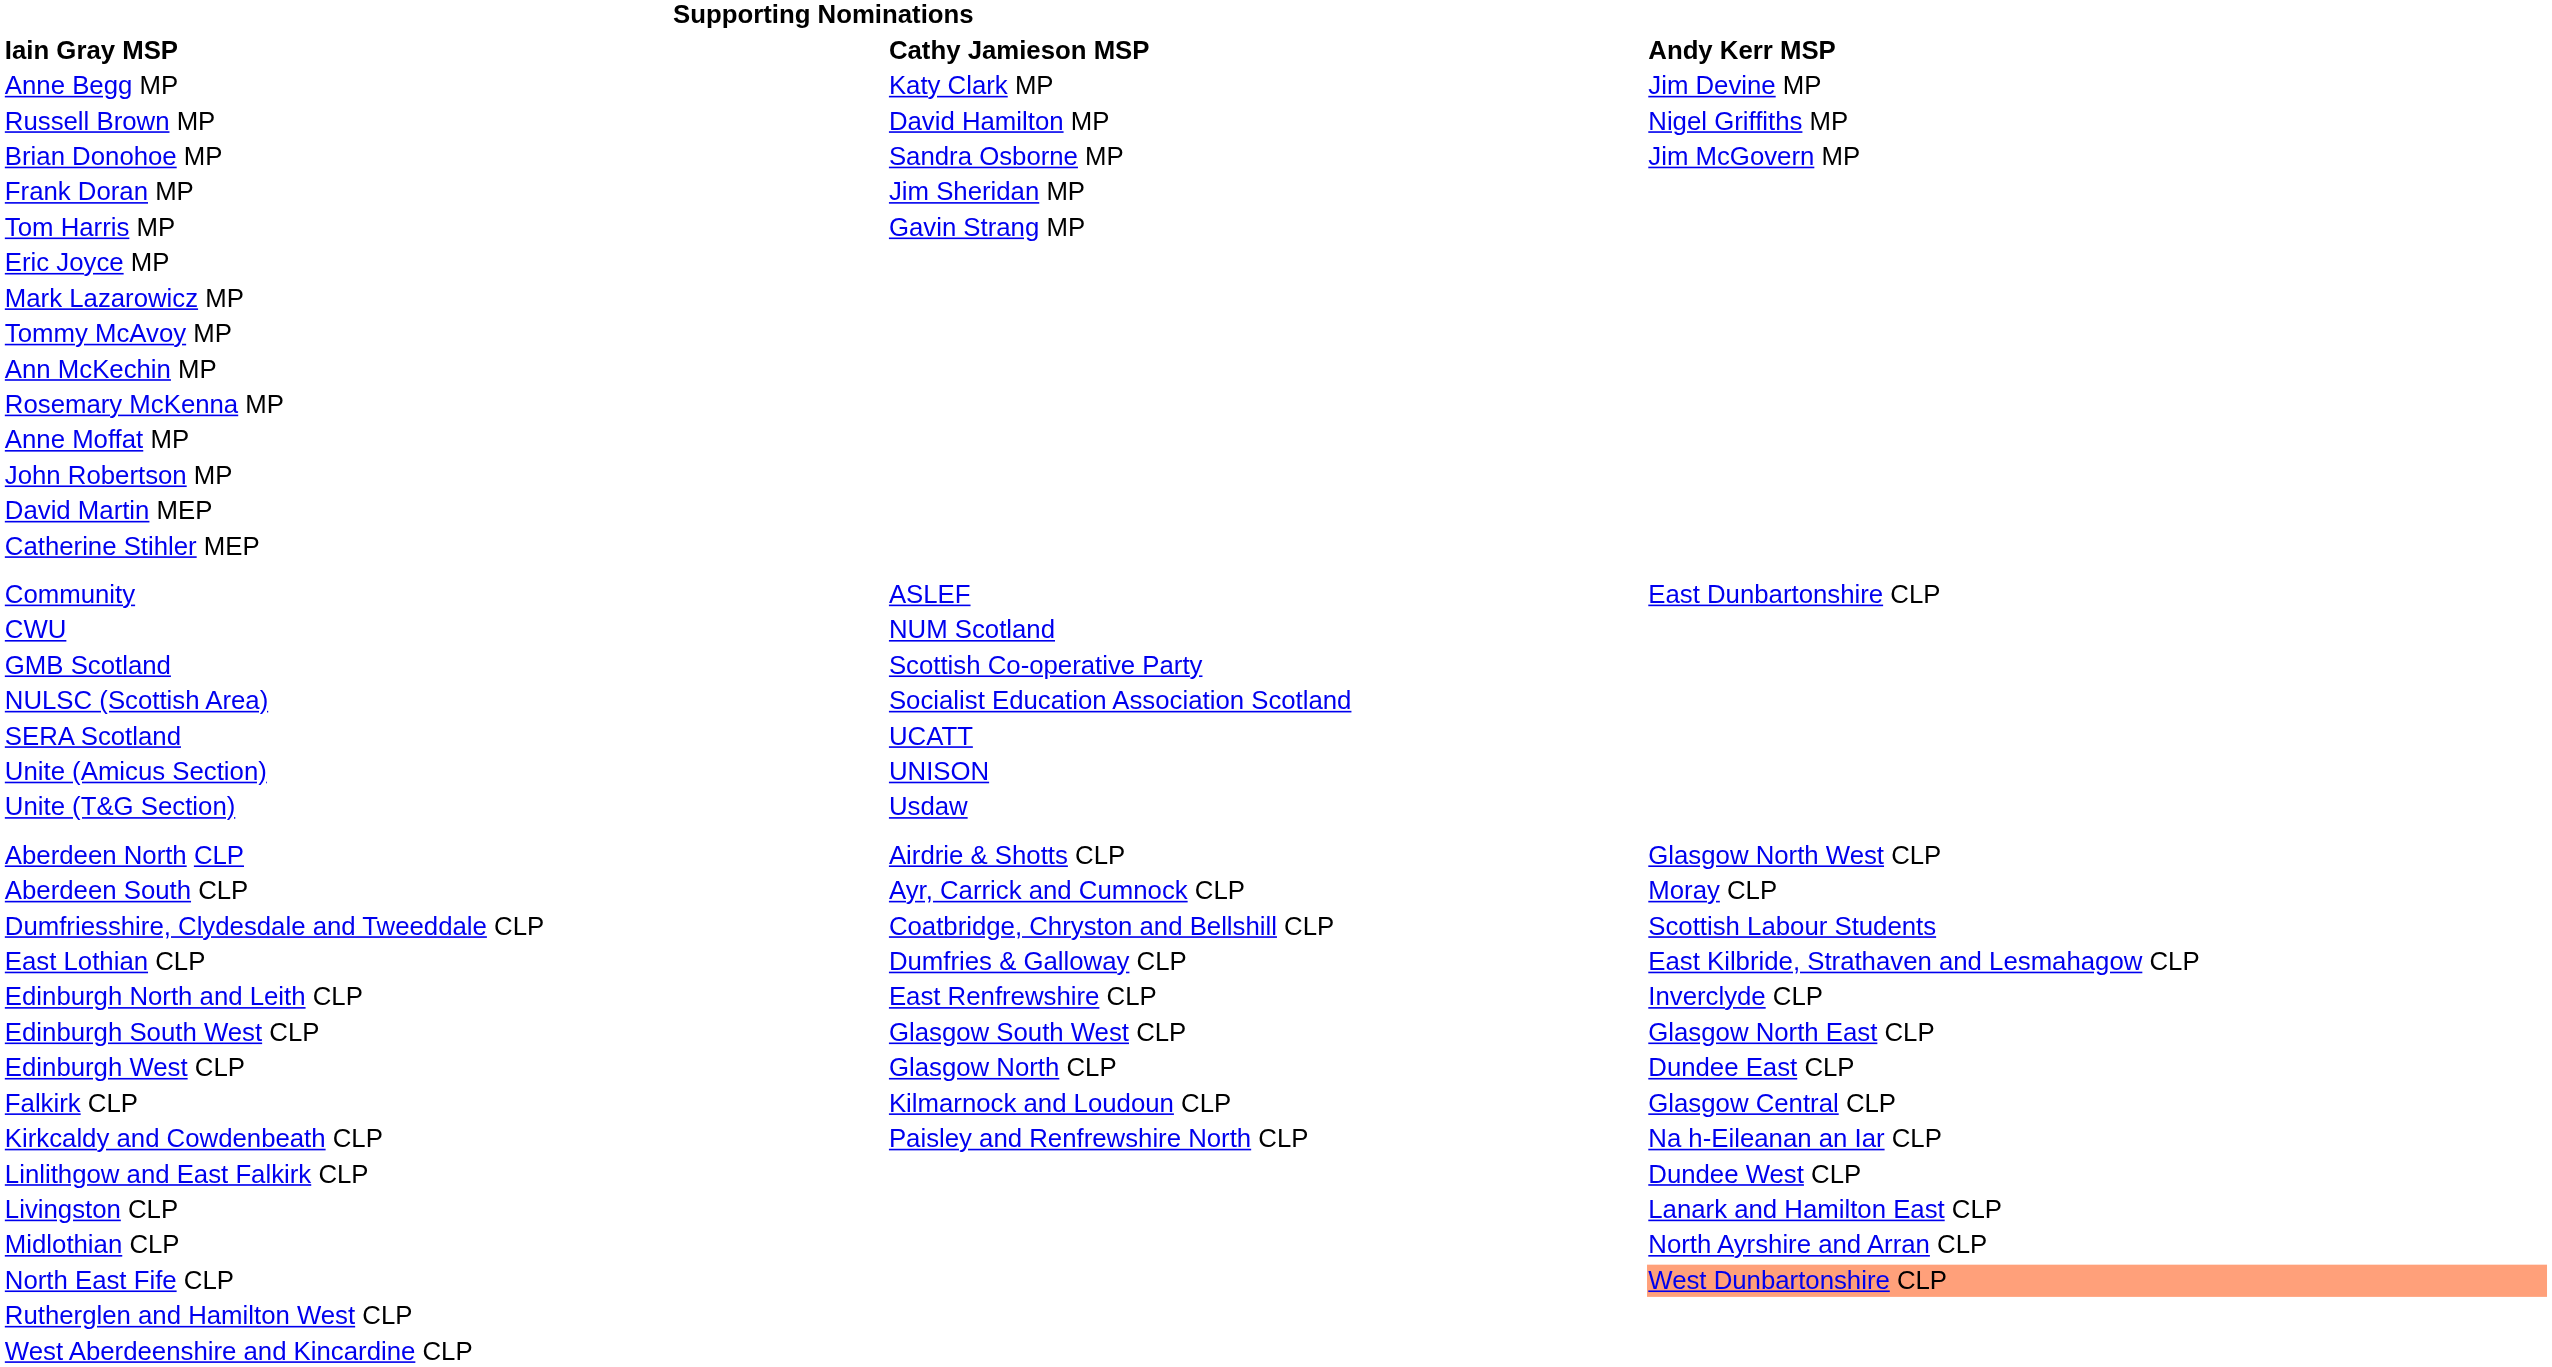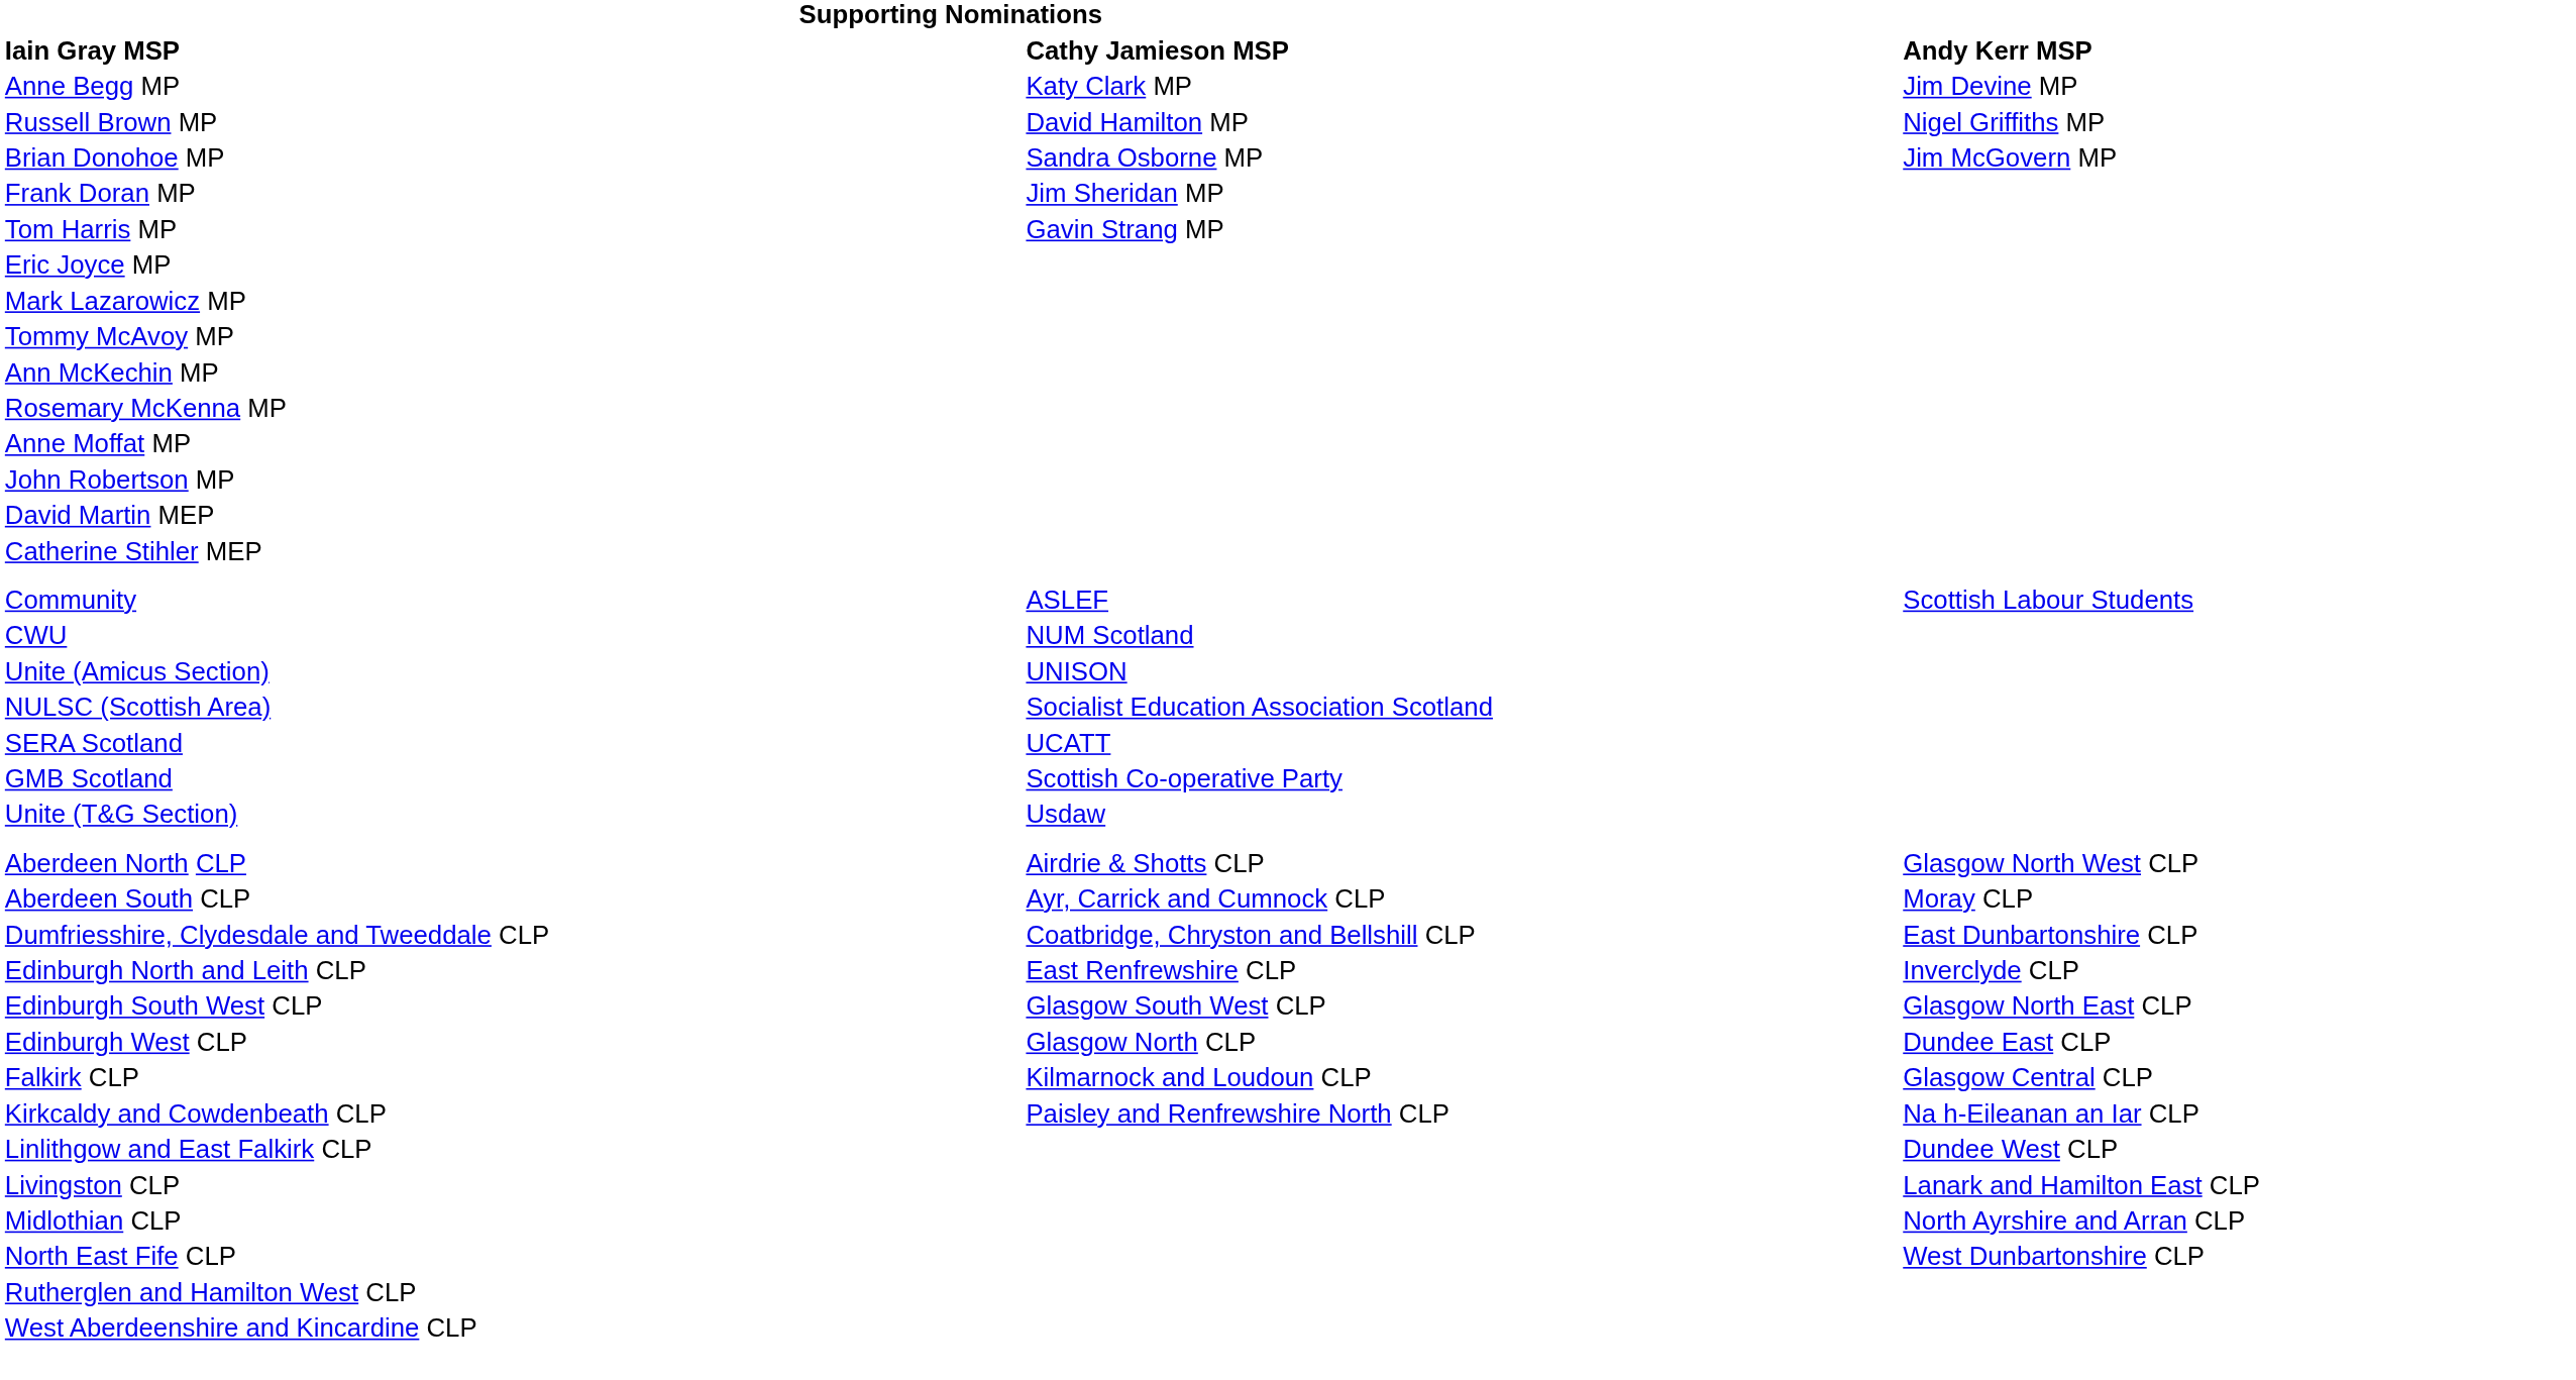Community | Andy Kerr MSP: East Dunbartonshire CLP -> Scottish Labour Students
rows swapped: GMB Scotland <-> Unite (Amicus Section)
Dumfriesshire, Clydesdale and Tweeddale CLP | Andy Kerr MSP: Scottish Labour Students -> East Dunbartonshire CLP
- row: East Lothian CLP | Dumfries & Galloway CLP | East Kilbride, Strathaven and Lesmahagow CLP
North East Fife CLP | Andy Kerr MSP: lightsalmon background -> no background
